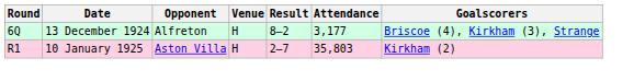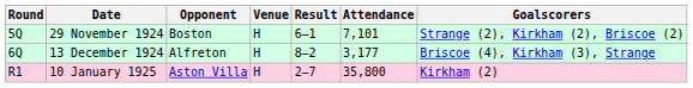+ row: 5Q | 29 November 1924 | Boston | H | 6–1 | 7,101 | Strange (2), Kirkham (2), Briscoe (2)
10 January 1925 | Attendance: 35,803 -> 35,800
